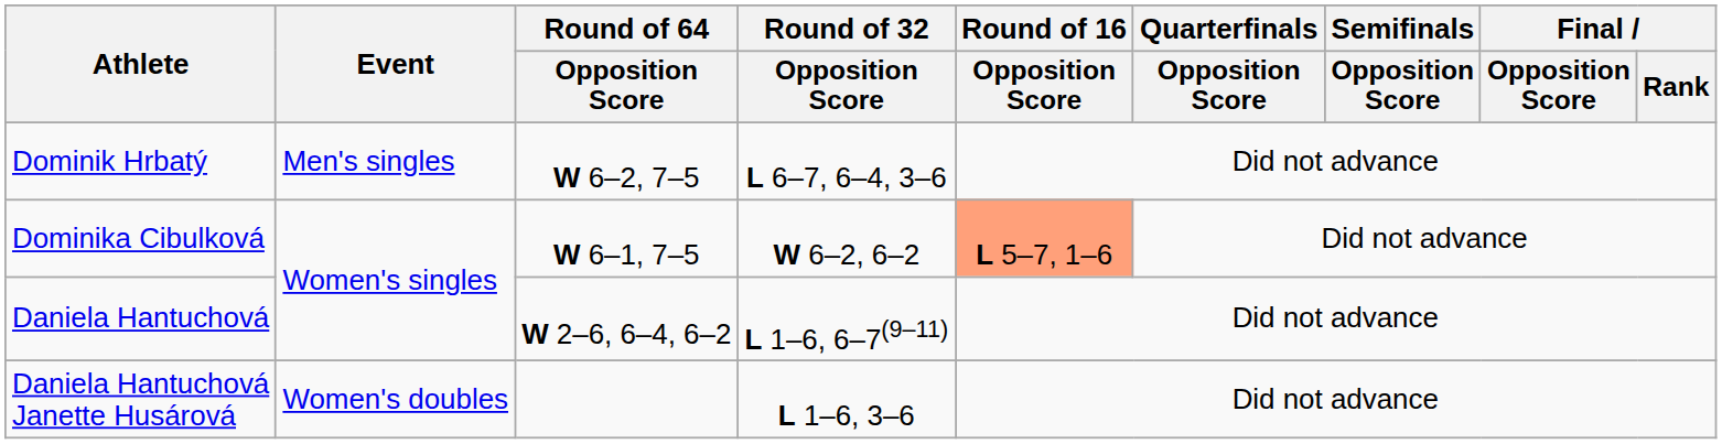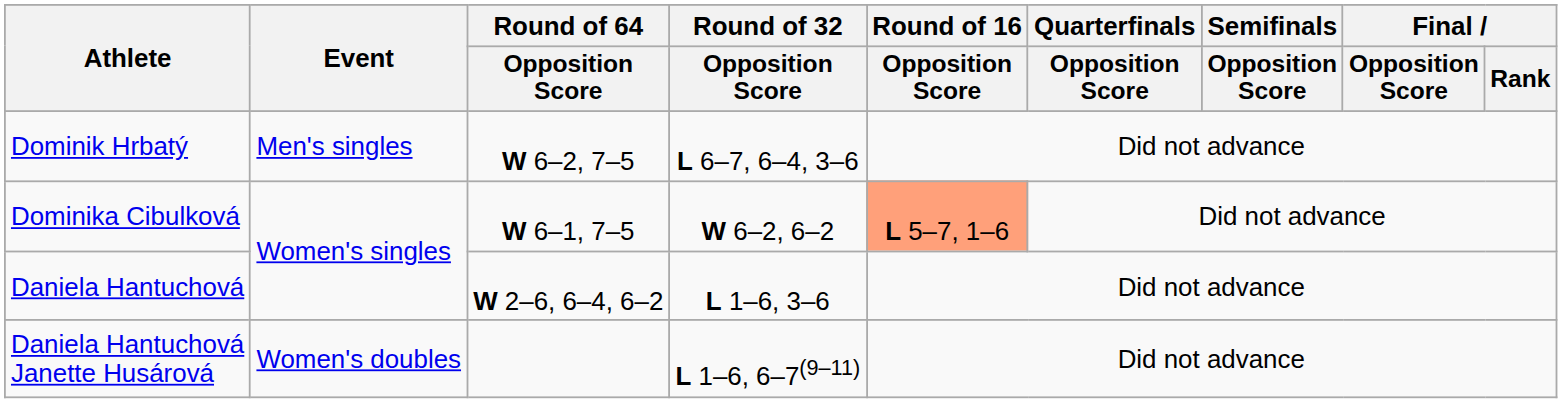Daniela Hantuchová | Round of 32 / Opposition Score: L 1–6, 6–7(9–11) -> L 1–6, 3–6
Daniela Hantuchová Janette Husárová | Round of 32 / Opposition Score: L 1–6, 3–6 -> L 1–6, 6–7(9–11)
